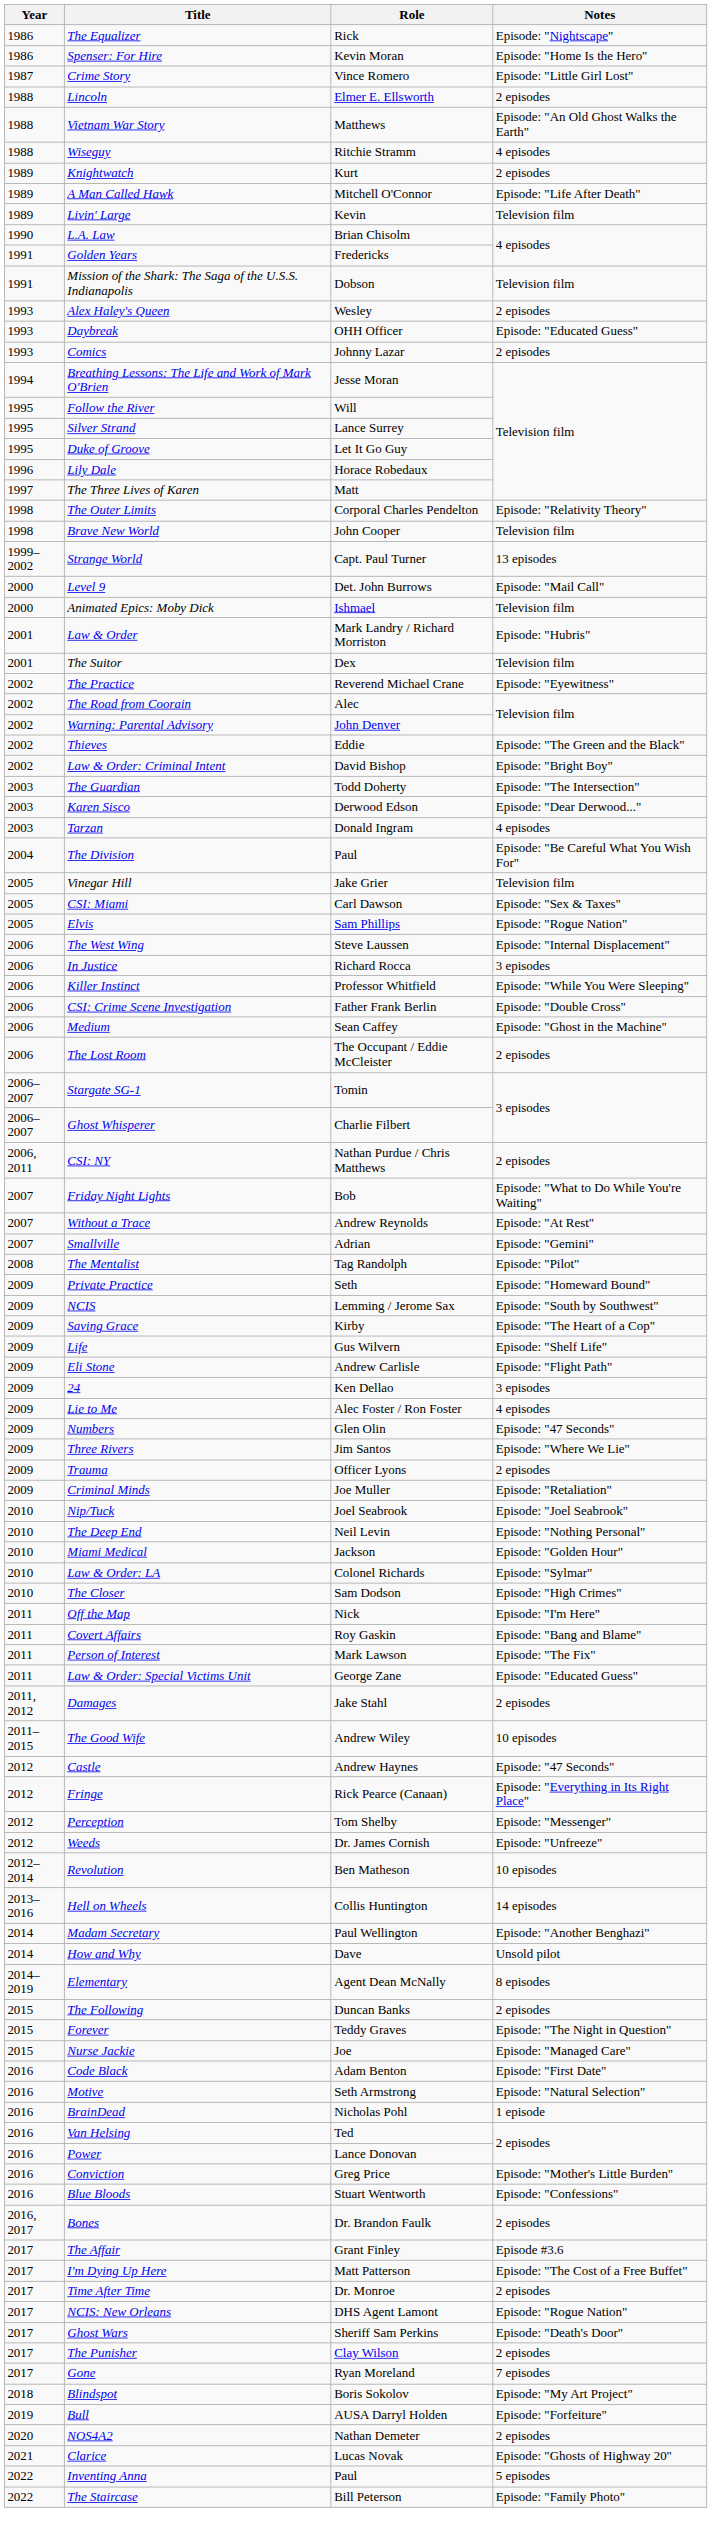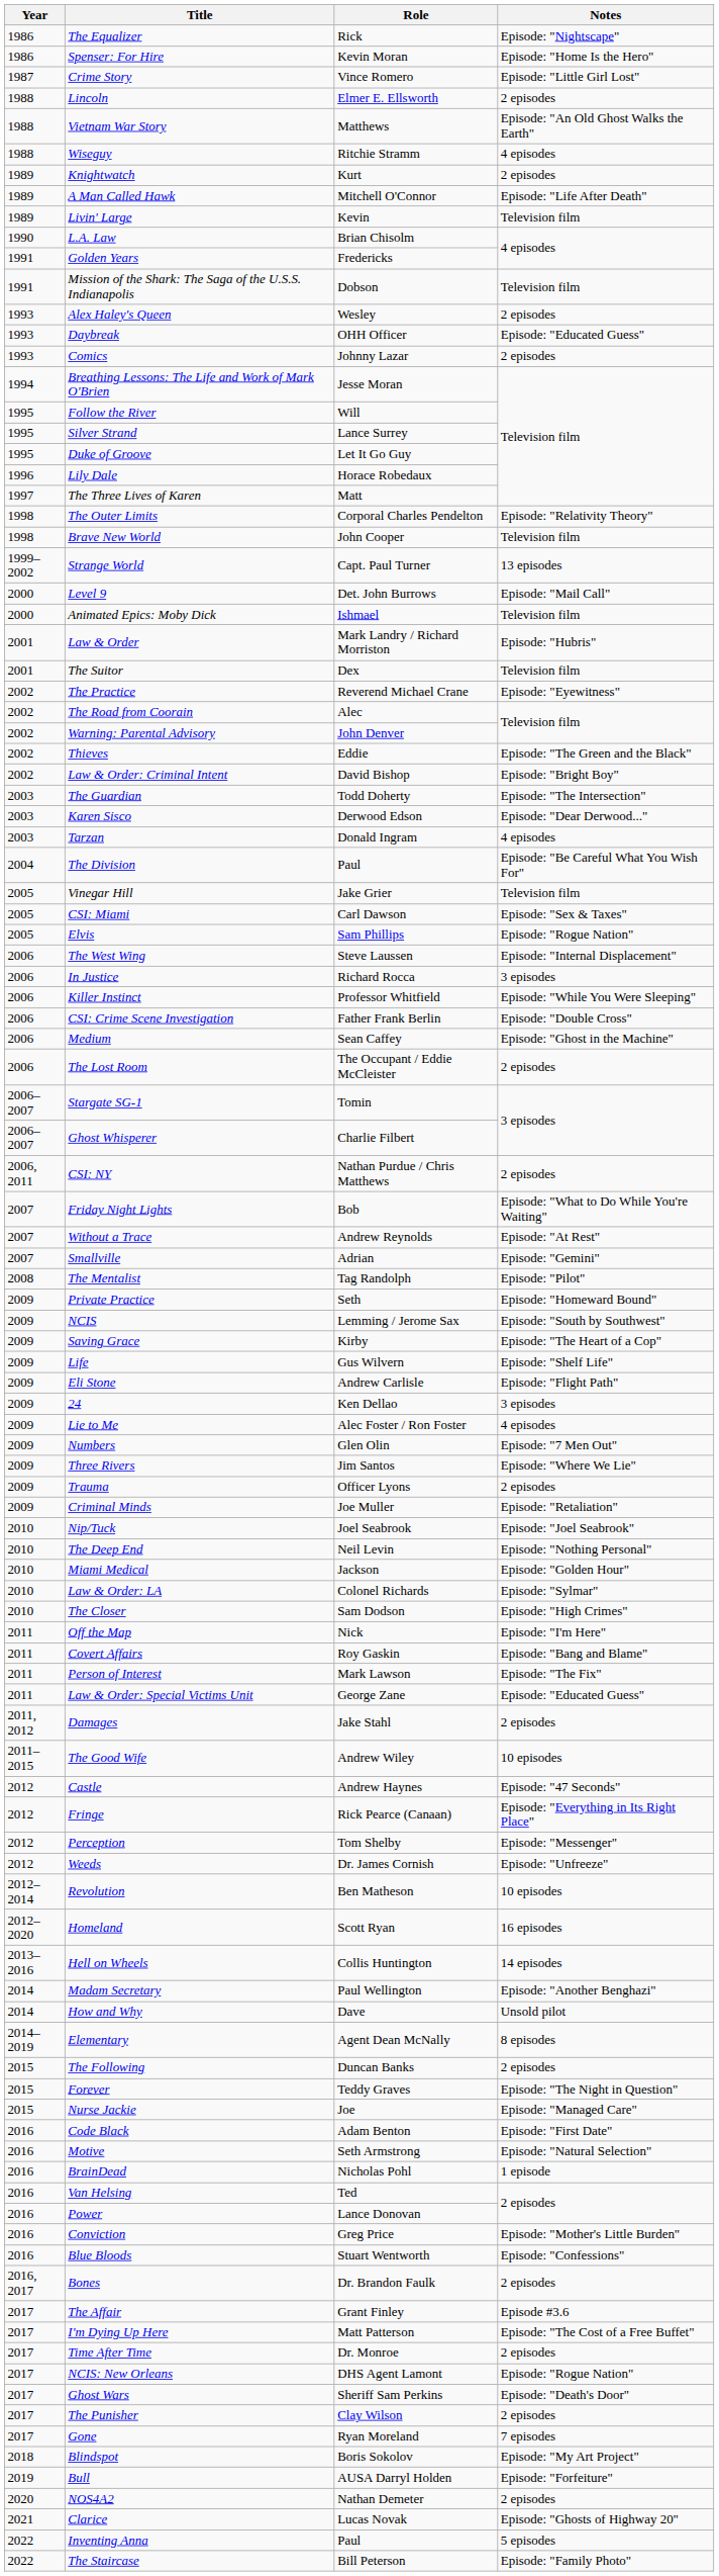Numbers | Notes: Episode: "47 Seconds" -> Episode: "7 Men Out"
+ row: 2012–2020 | Homeland | Scott Ryan | 16 episodes
